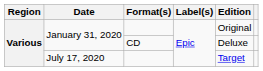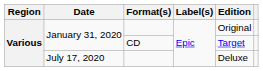January 31, 2020 / CD | Edition: Deluxe -> Target
July 17, 2020 | Edition: Target -> Deluxe
